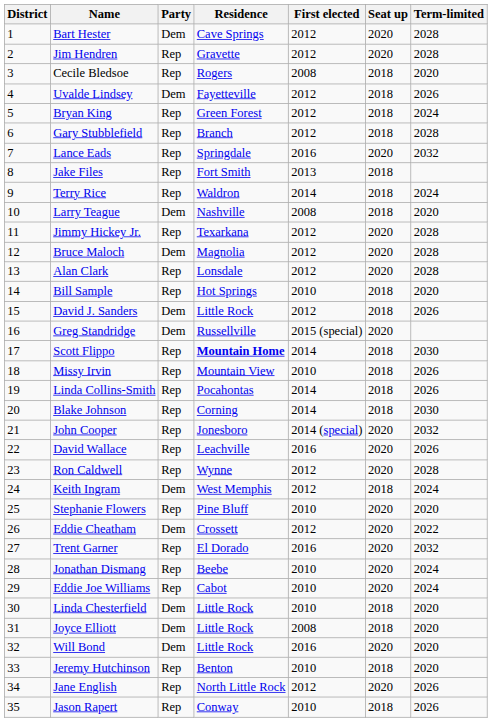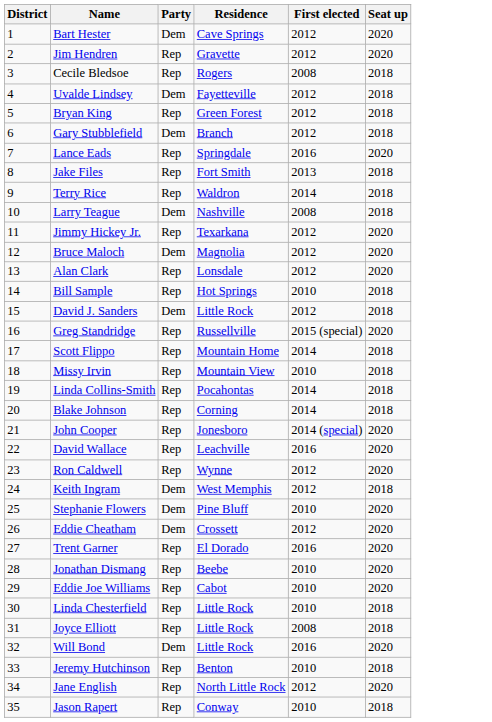- column: Term-limited | 2028 | 2028 | 2020 | 2026 | 2024 | 2028 | 2032 | 2024 | 2020 | 2028 | 2028 | 2028 | 2020 | 2026 | 2030 | 2026 | 2026 | 2030 | 2032 | 2026 | 2028 | 2024 | 2020 | 2022 | 2032 | 2024 | 2024 | 2020 | 2020 | 2020 | 2020 | 2026 | 2026
Gary Stubblefield | Party: Rep -> Dem
Greg Standridge | Party: Dem -> Rep
Scott Flippo | Residence: bold -> normal
Stephanie Flowers | Party: Rep -> Dem
Linda Chesterfield | Party: Dem -> Rep
Joyce Elliott | Party: Dem -> Rep
